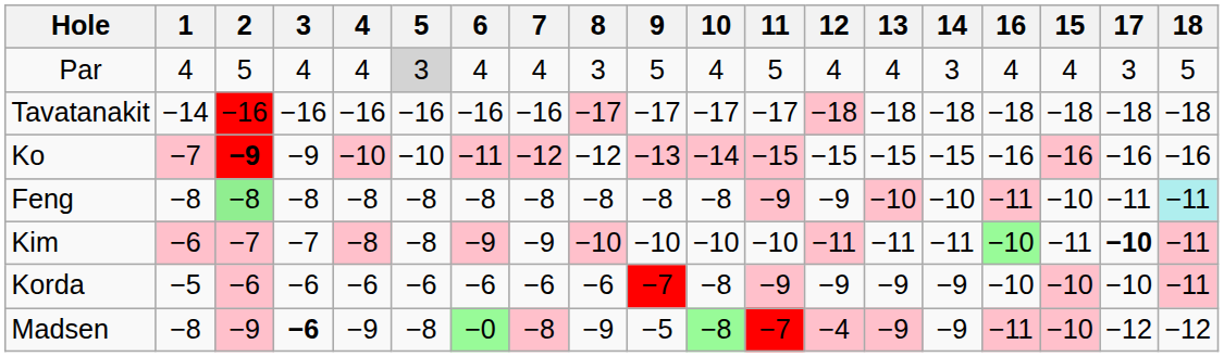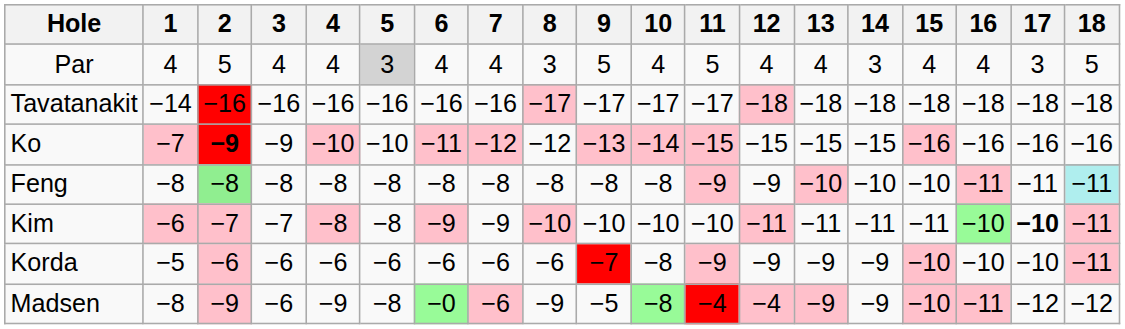columns swapped: 15 <-> 16
Madsen | 3: bold -> normal
Madsen | 7: −8 -> −6
Madsen | 11: −7 -> −4
